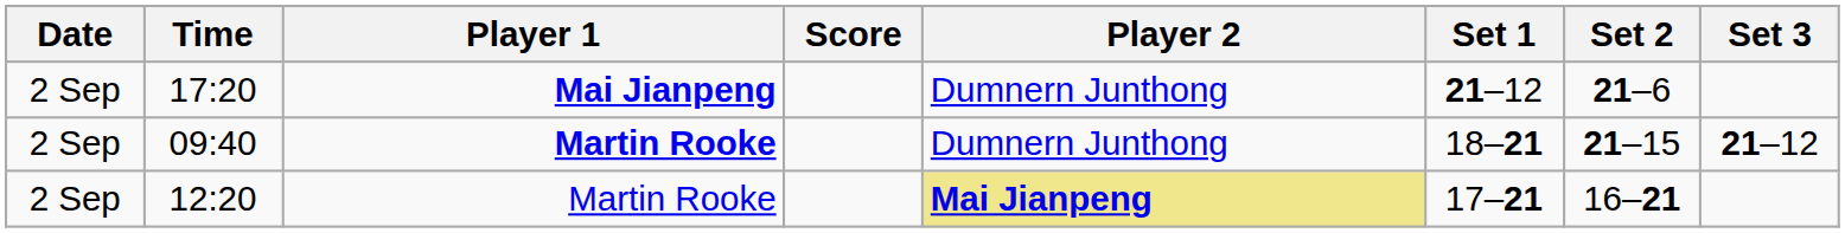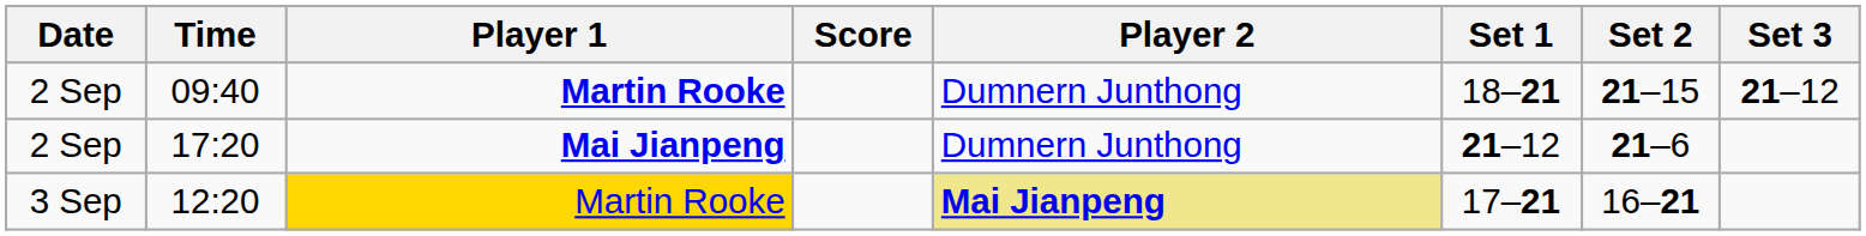rows swapped: 09:40 <-> 17:20
12:20 | Date: 2 Sep -> 3 Sep
12:20 | Player 1: no background -> gold background
